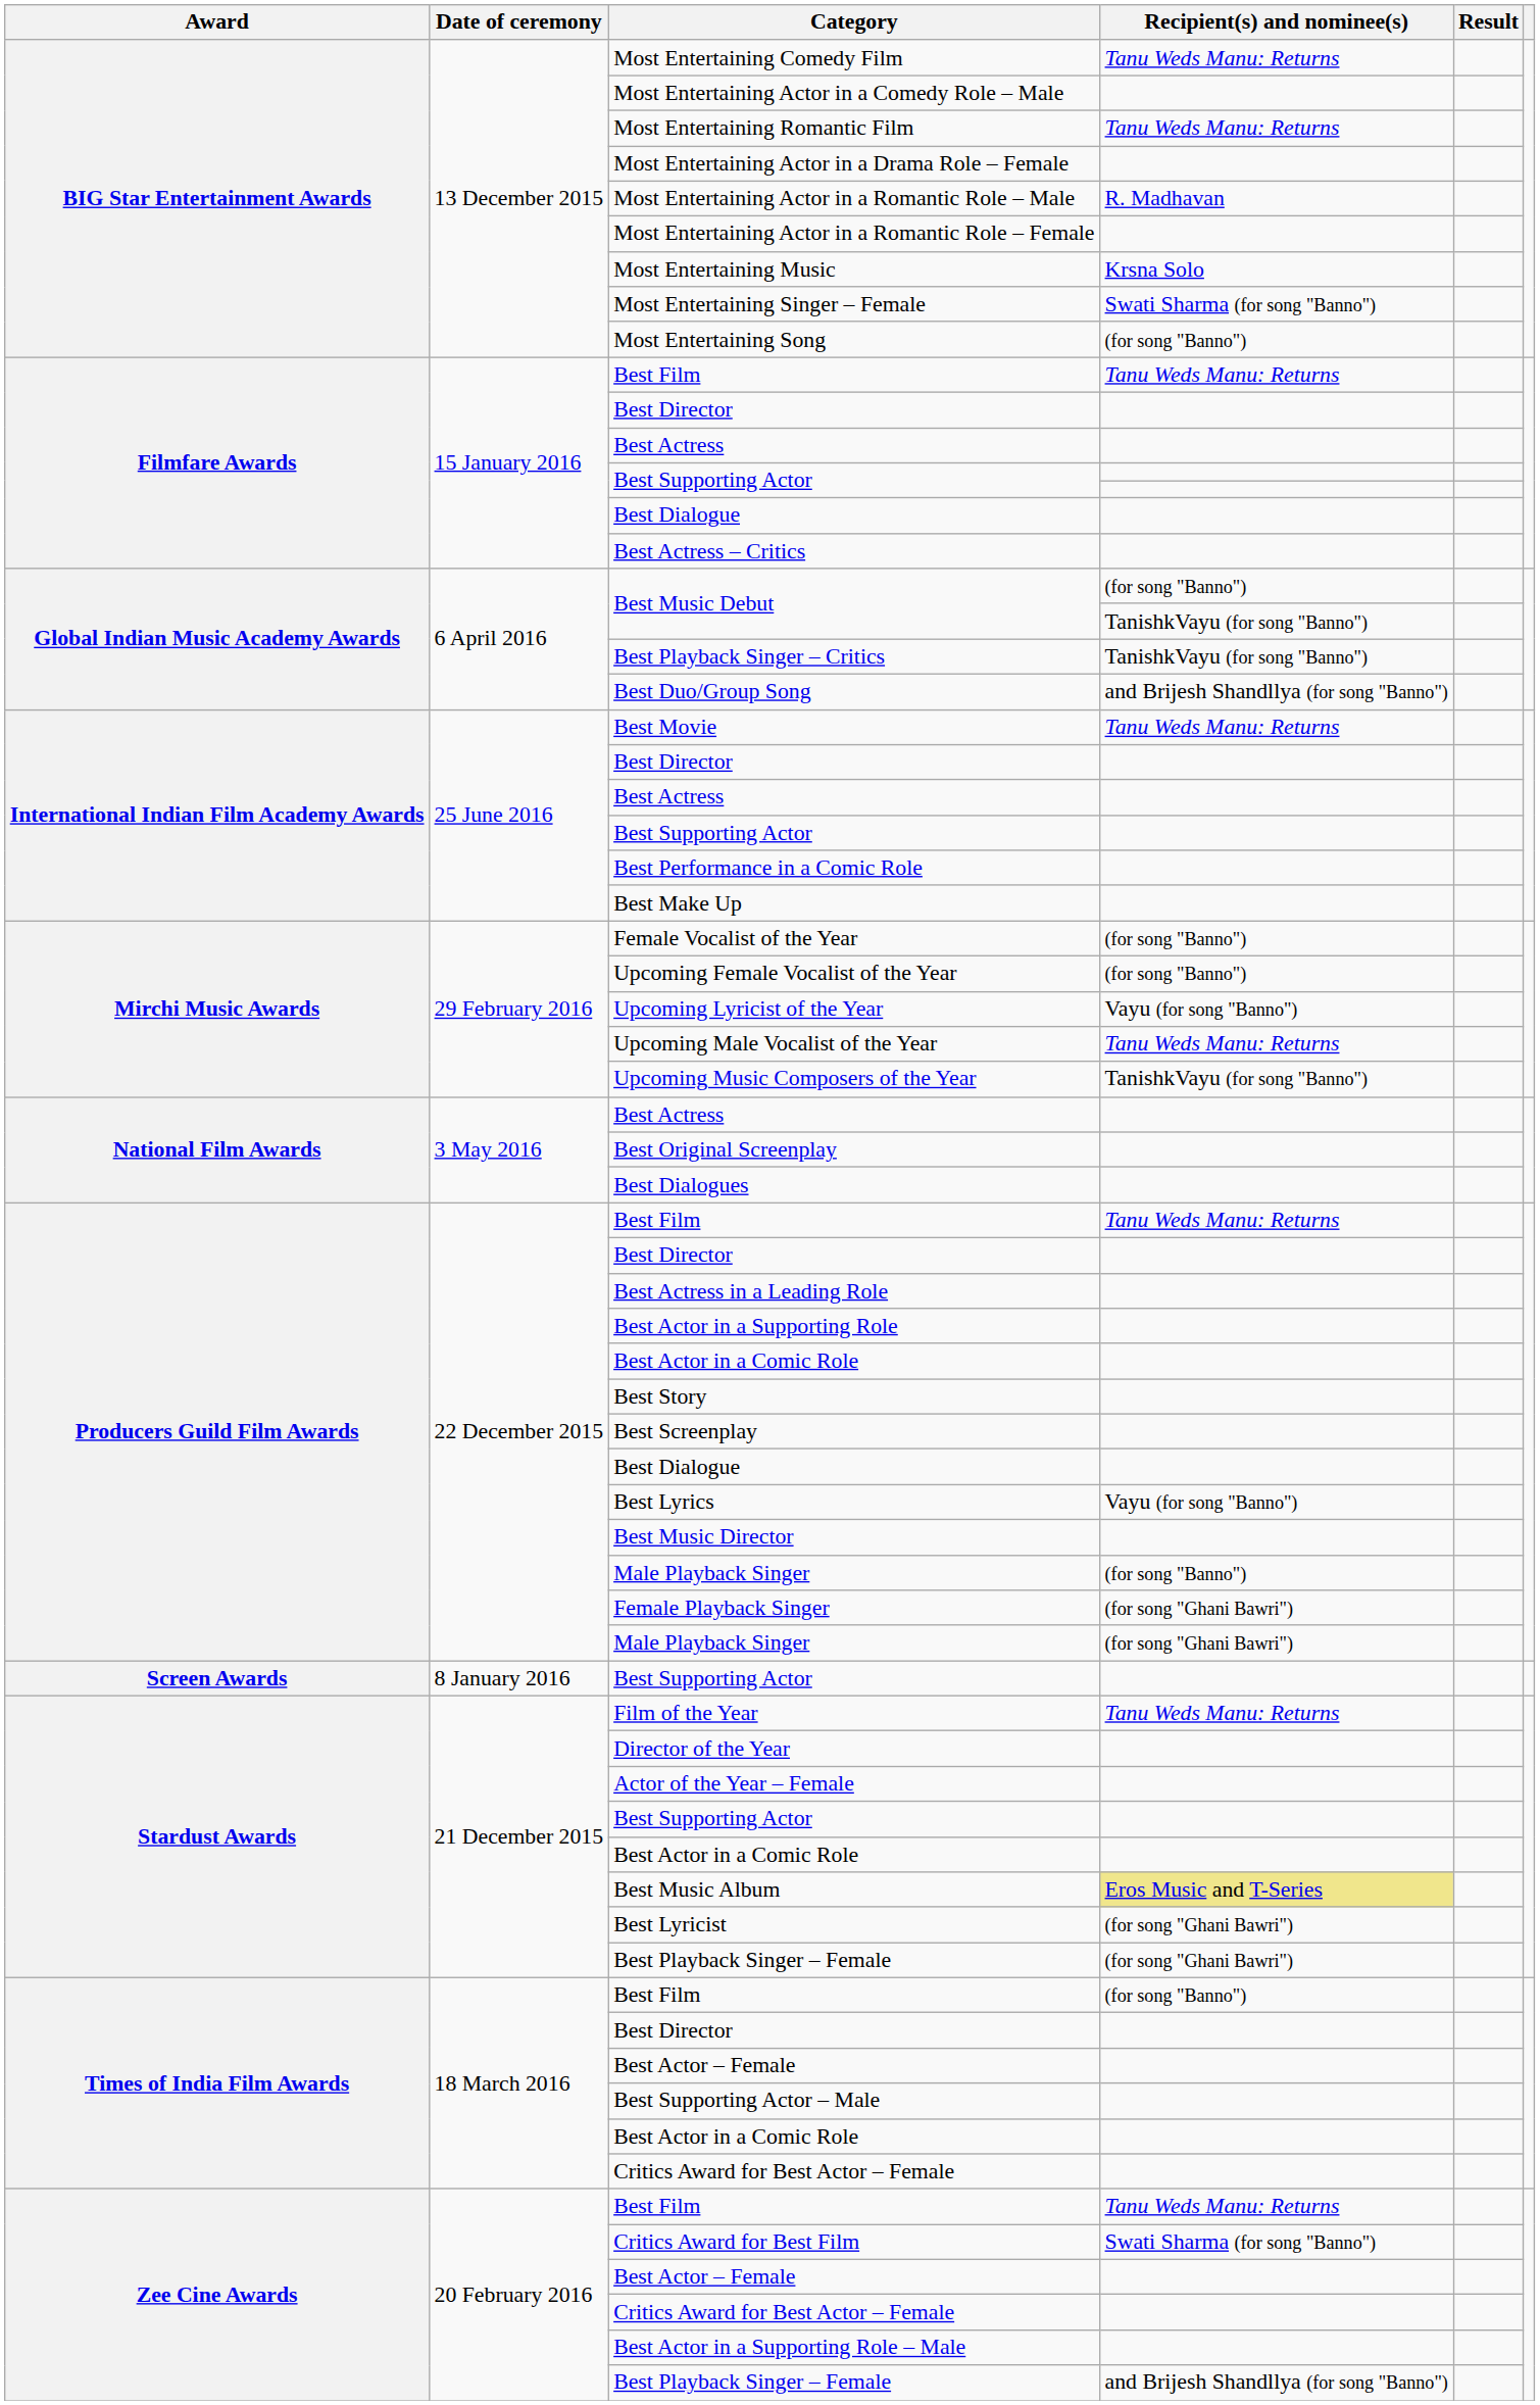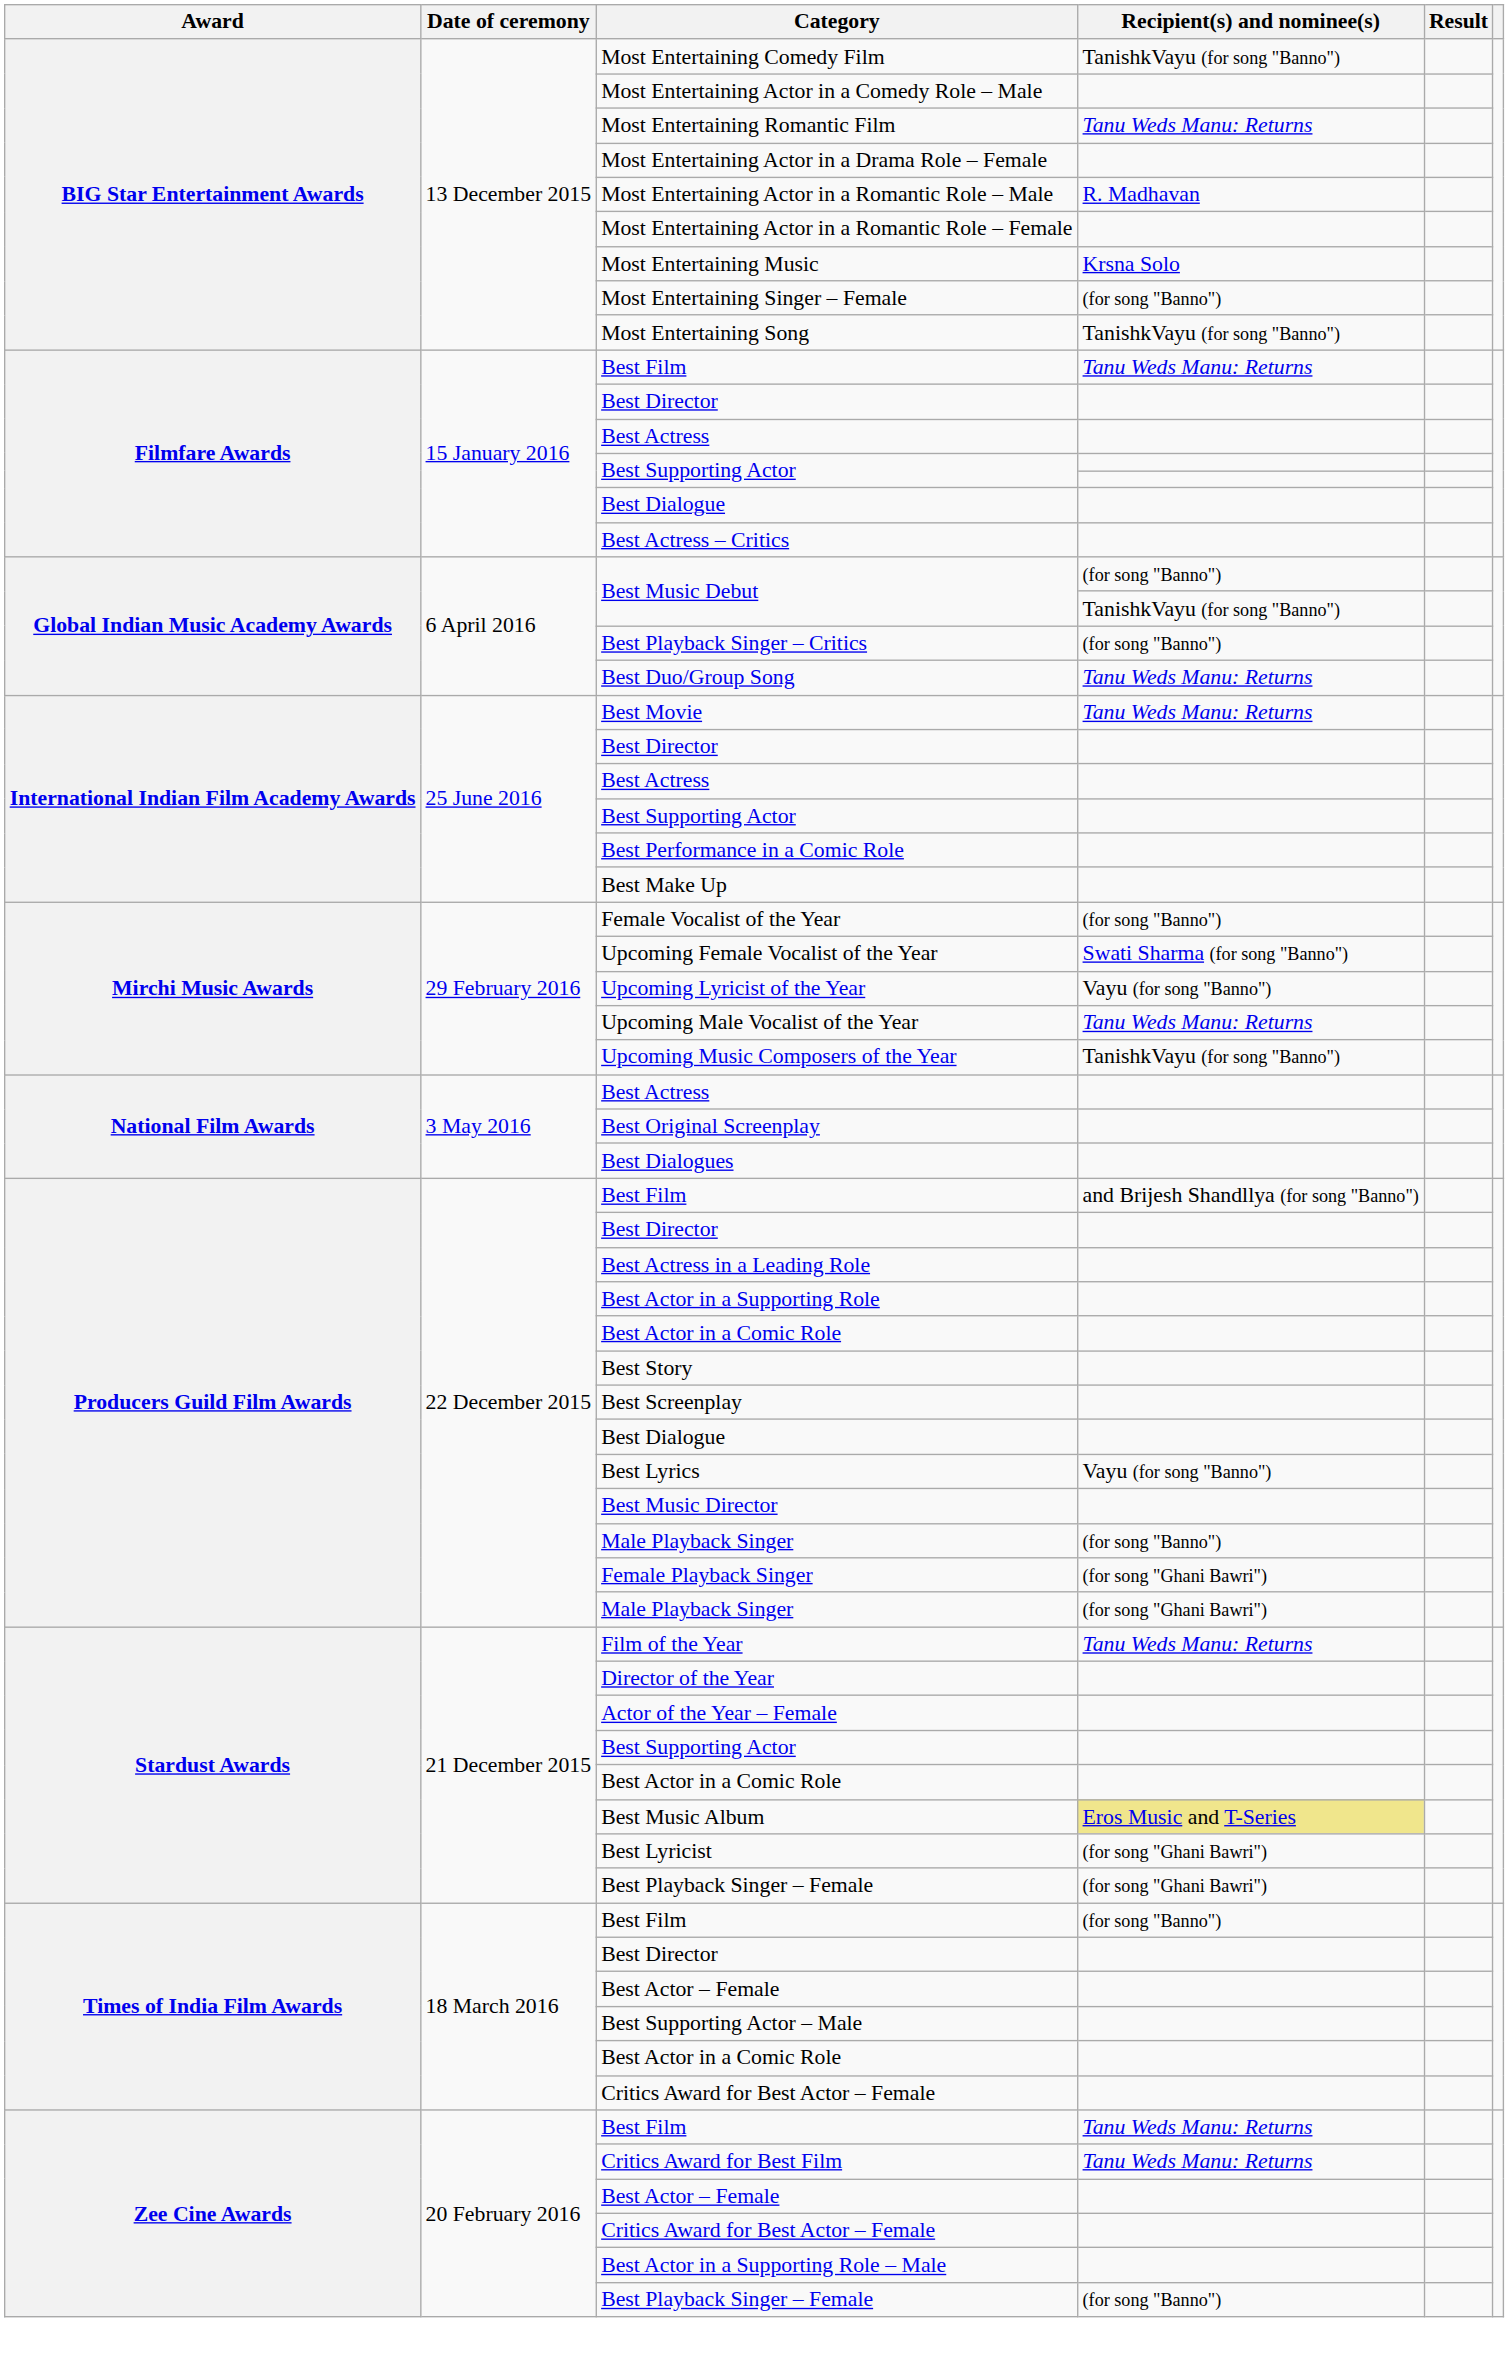Most Entertaining Comedy Film | Recipient(s) and nominee(s): Tanu Weds Manu: Returns -> TanishkVayu (for song "Banno")
Most Entertaining Singer – Female | Recipient(s) and nominee(s): Swati Sharma (for song "Banno") -> (for song "Banno")
Most Entertaining Song | Recipient(s) and nominee(s): (for song "Banno") -> TanishkVayu (for song "Banno")
Best Playback Singer – Critics | Recipient(s) and nominee(s): TanishkVayu (for song "Banno") -> (for song "Banno")
Best Duo/Group Song | Recipient(s) and nominee(s): and Brijesh Shandllya (for song "Banno") -> Tanu Weds Manu: Returns
Upcoming Female Vocalist of the Year | Recipient(s) and nominee(s): (for song "Banno") -> Swati Sharma (for song "Banno")
Producers Guild Film Awards / Best Film | Recipient(s) and nominee(s): Tanu Weds Manu: Returns -> and Brijesh Shandllya (for song "Banno")
- row: Screen Awards | 8 January 2016 | Best Supporting Actor
Critics Award for Best Film | Recipient(s) and nominee(s): Swati Sharma (for song "Banno") -> Tanu Weds Manu: Returns
Zee Cine Awards / Best Playback Singer – Female | Recipient(s) and nominee(s): and Brijesh Shandllya (for song "Banno") -> (for song "Banno")
